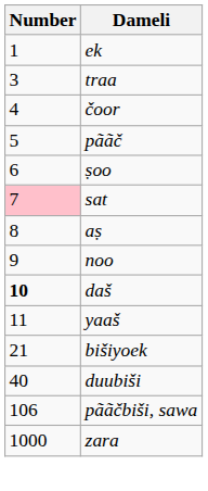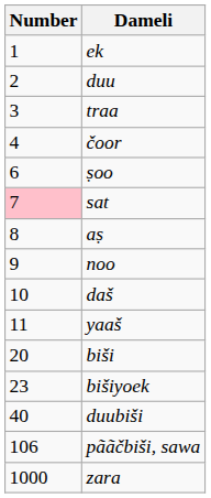+ row: 2 | duu
- row: 5 | pããč
daš | Number: bold -> normal
+ row: 20 | biši
bišiyoek | Number: 21 -> 23
